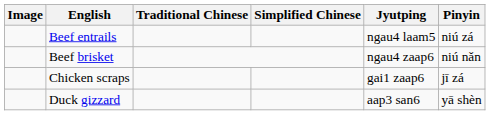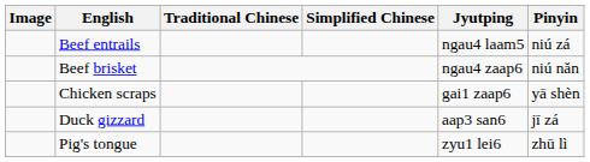Chicken scraps | Pinyin: jī zá -> yā shèn
Duck gizzard | Pinyin: yā shèn -> jī zá
+ row: Pig's tongue | zyu1 lei6 | zhū lì
